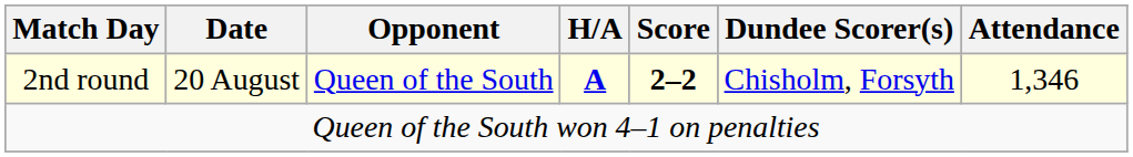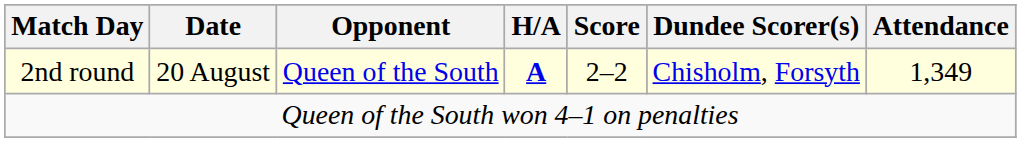2nd round | Score: bold -> normal
2nd round | Attendance: 1,346 -> 1,349
